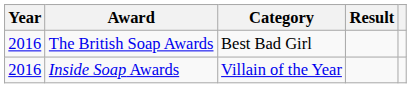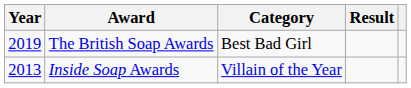The British Soap Awards | Year: 2016 -> 2019
Inside Soap Awards | Year: 2016 -> 2013
